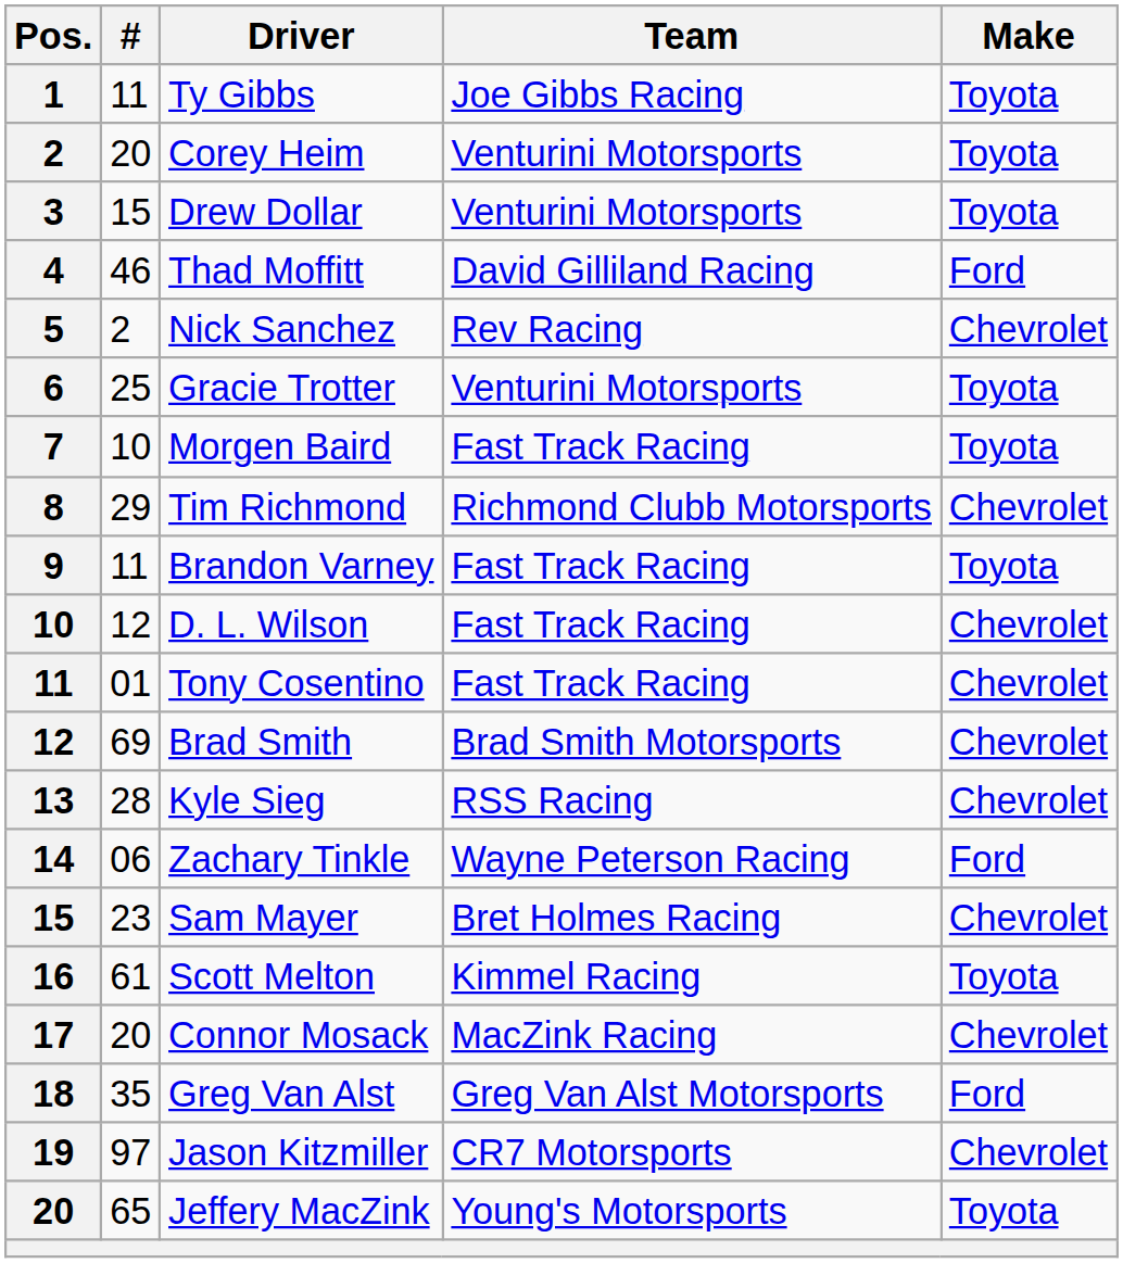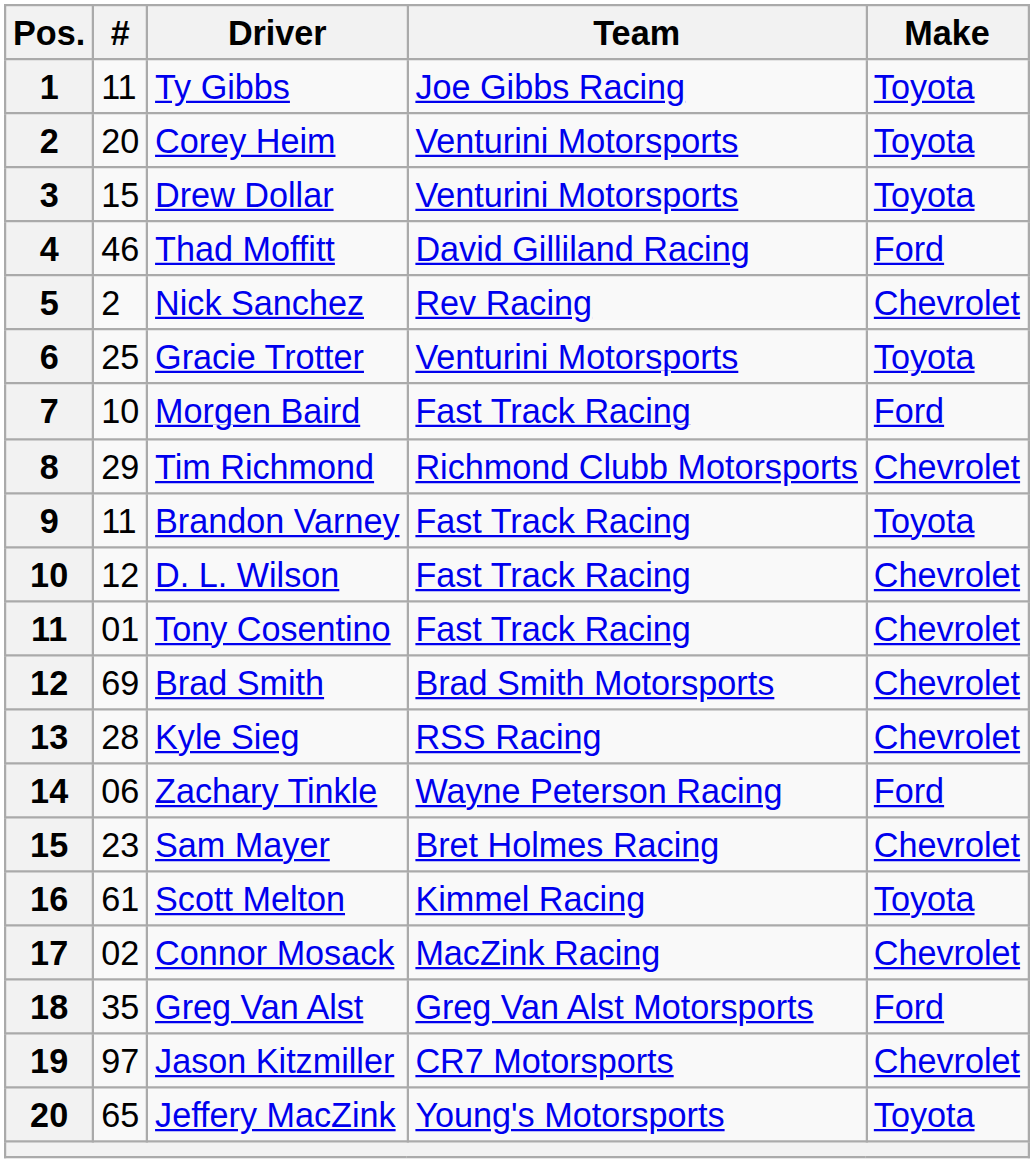Morgen Baird | Make: Toyota -> Ford
Connor Mosack | #: 20 -> 02
